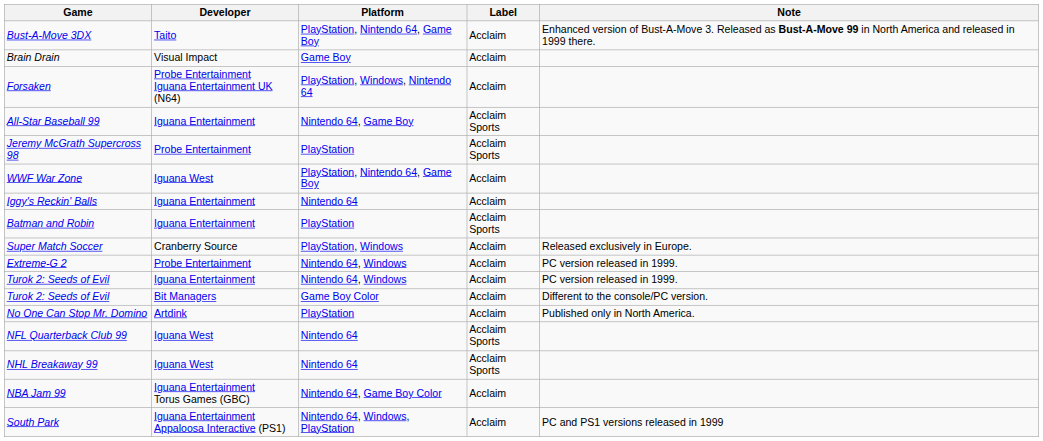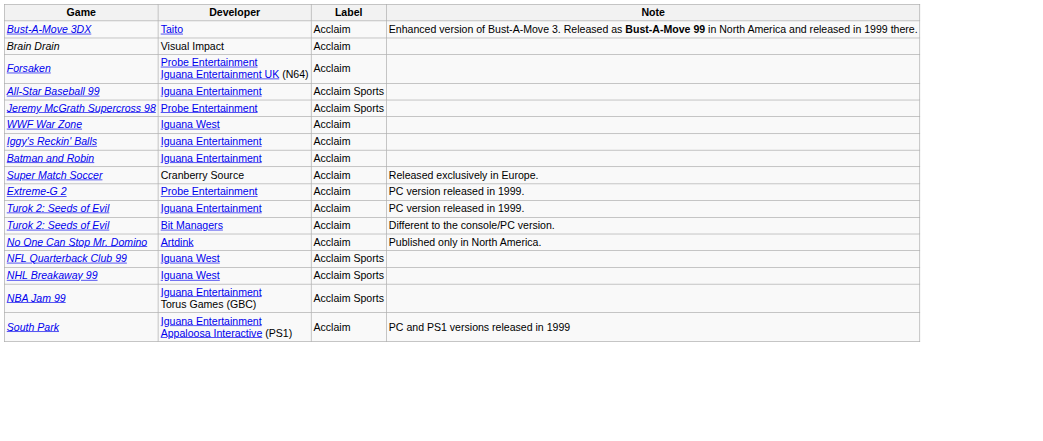- column: Platform | PlayStation, Nintendo 64, Game Boy | Game Boy | PlayStation, Windows, Nintendo 64 | Nintendo 64, Game Boy | PlayStation | PlayStation, Nintendo 64, Game Boy | Nintendo 64 | PlayStation | PlayStation, Windows | Nintendo 64, Windows | Nintendo 64, Windows | Game Boy Color | PlayStation | Nintendo 64 | Nintendo 64 | Nintendo 64, Game Boy Color | Nintendo 64, Windows, PlayStation
Batman and Robin | Label: Acclaim Sports -> Acclaim
NBA Jam 99 | Label: Acclaim -> Acclaim Sports
